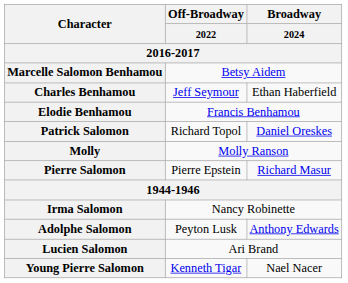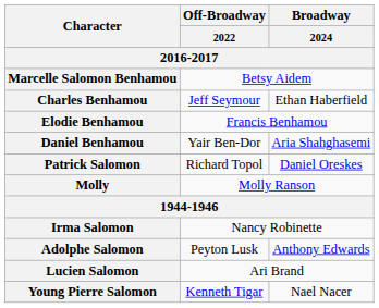+ row: Daniel Benhamou | Yair Ben-Dor | Aria Shahghasemi
- row: Pierre Salomon | Pierre Epstein | Richard Masur
